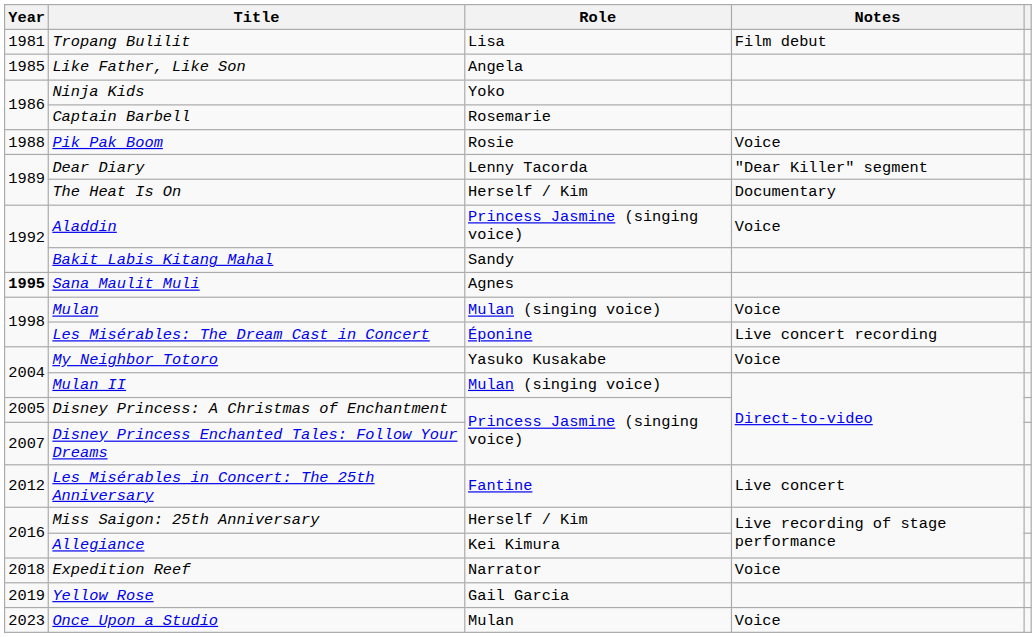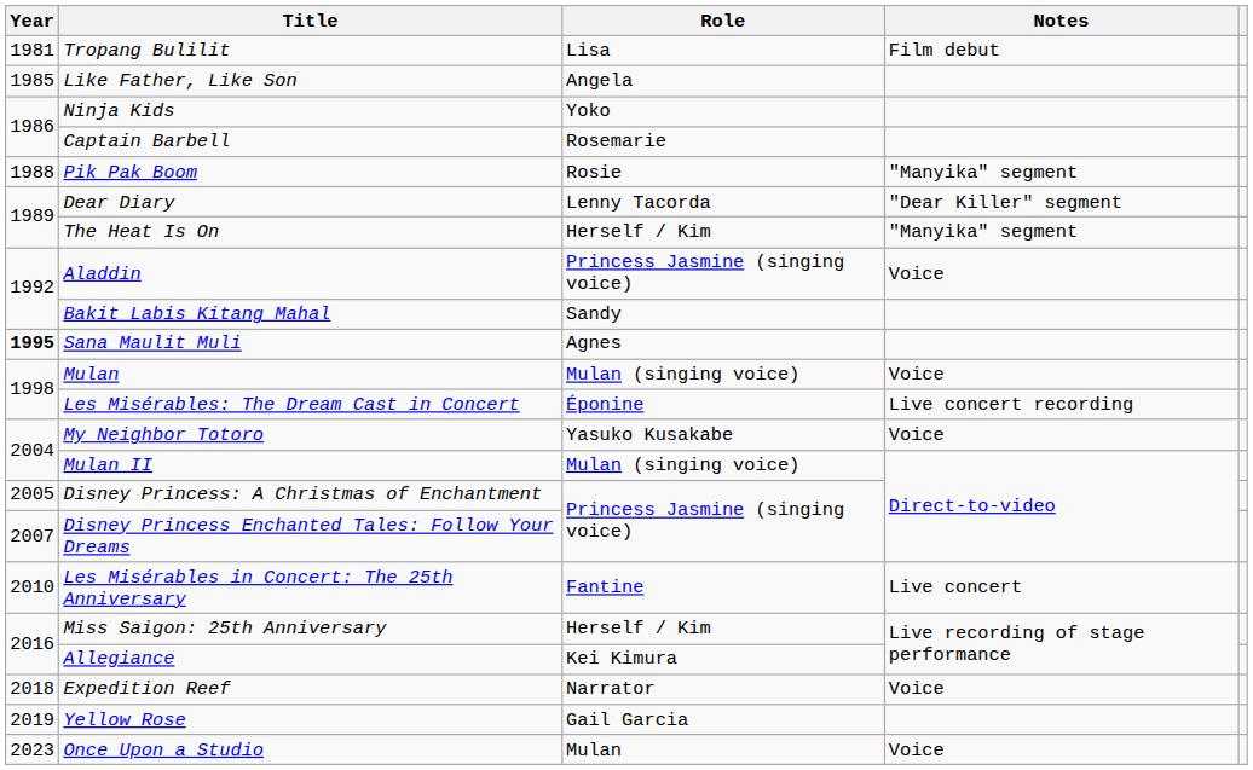Pik Pak Boom | Notes: Voice -> "Manyika" segment
The Heat Is On | Notes: Documentary -> "Manyika" segment
Les Misérables in Concert: The 25th Anniversary | Year: 2012 -> 2010
